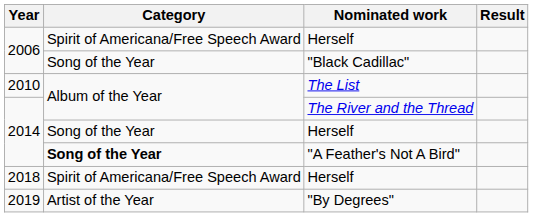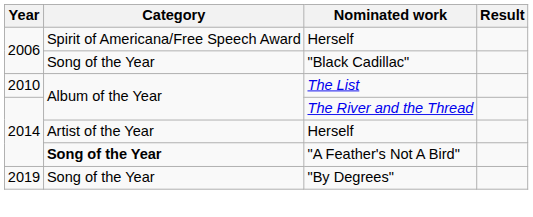2014 / Herself | Category: Song of the Year -> Artist of the Year
- row: 2018 | Spirit of Americana/Free Speech Award | Herself
"By Degrees" | Category: Artist of the Year -> Song of the Year
